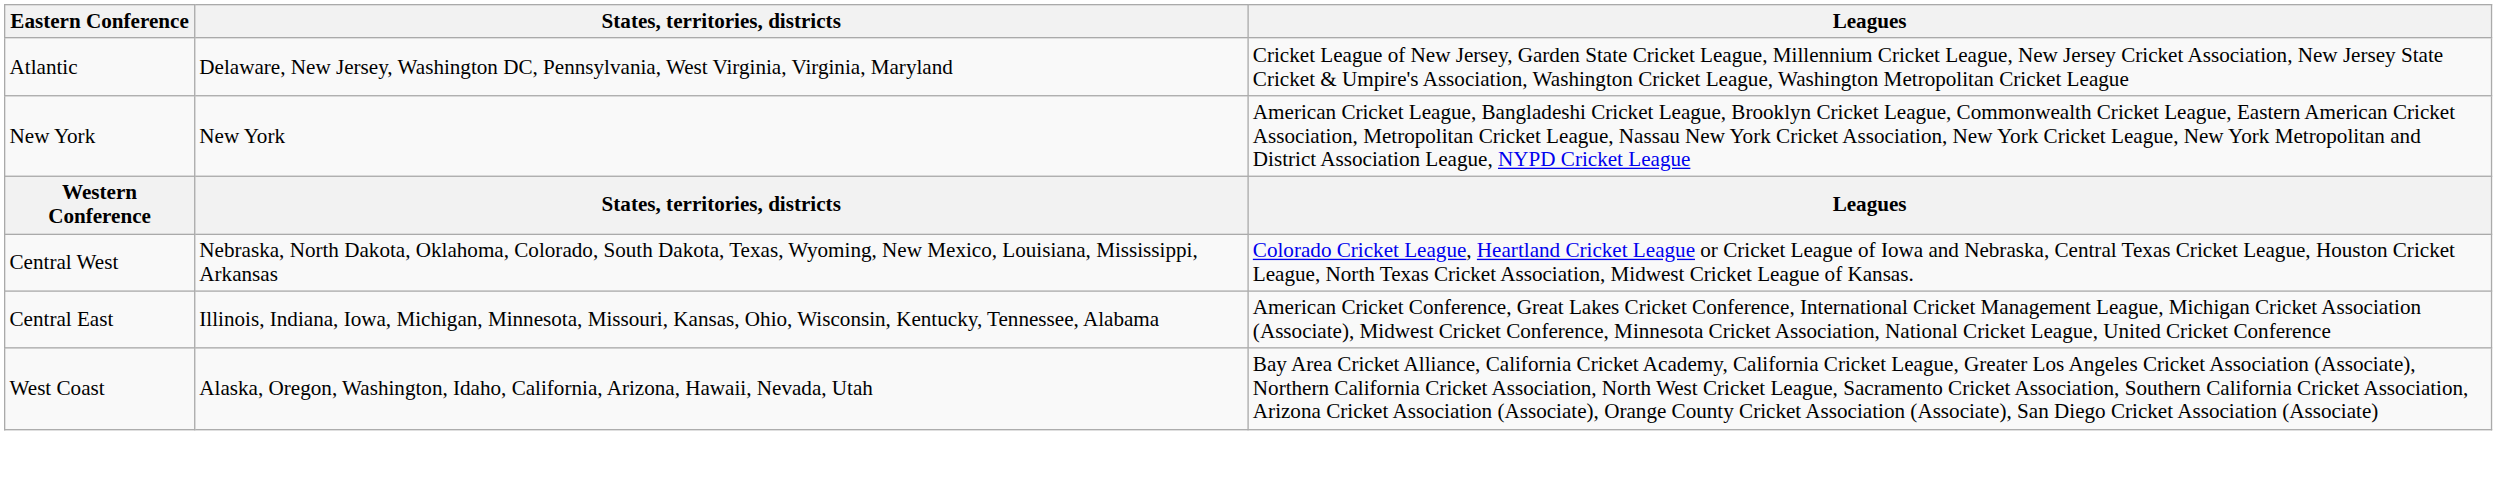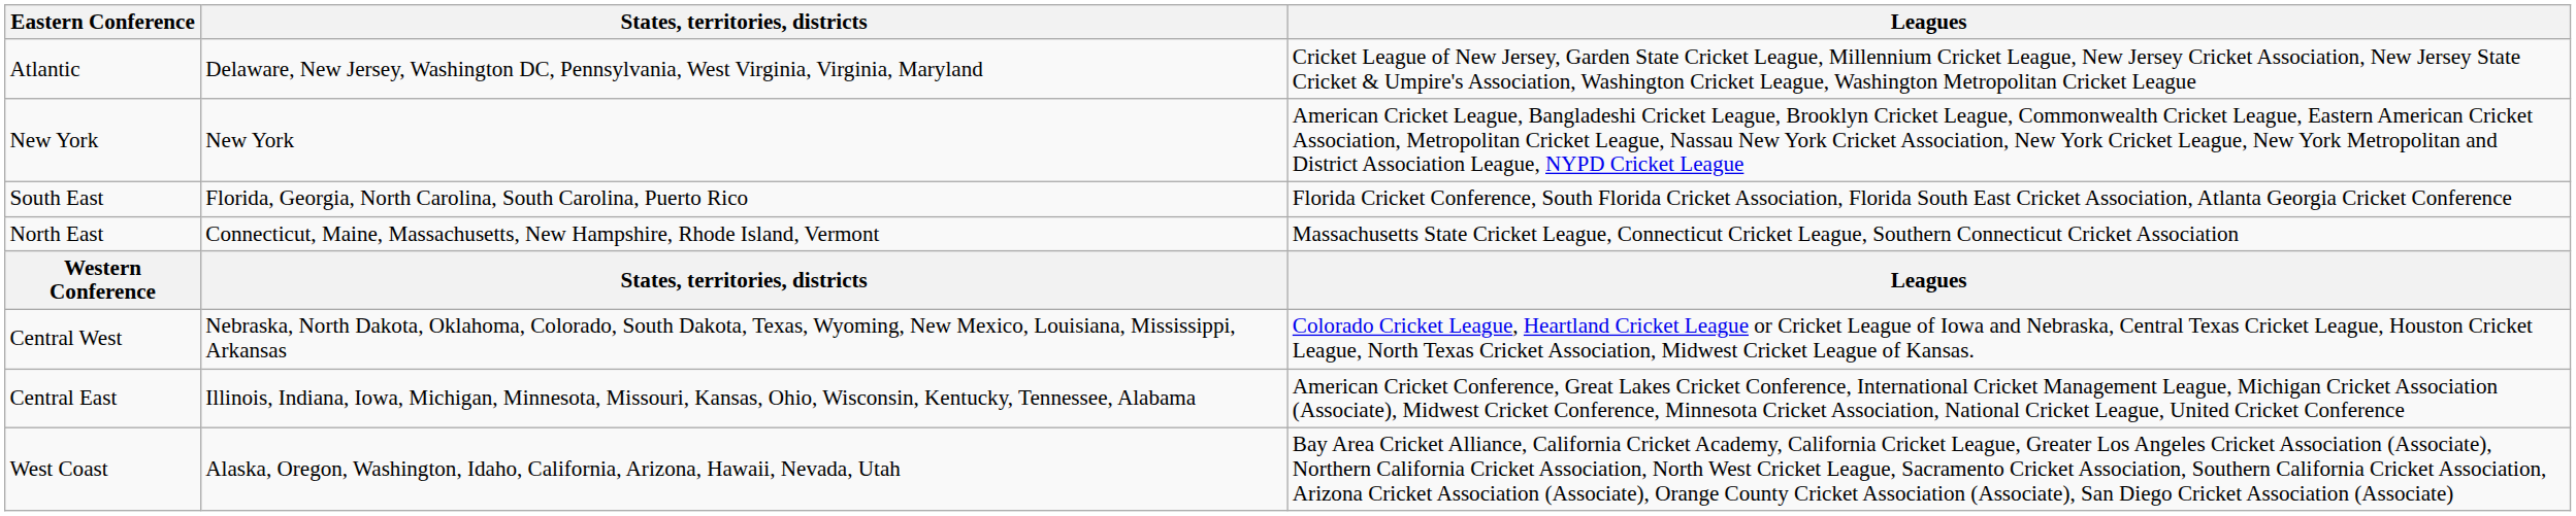+ row: South East | Florida, Georgia, North Carolina, South Carolina, Puerto Rico | Florida Cricket Conference, South Florida Cricket Association, Florida South East Cricket Association, Atlanta Georgia Cricket Conference
+ row: North East | Connecticut, Maine, Massachusetts, New Hampshire, Rhode Island, Vermont | Massachusetts State Cricket League, Connecticut Cricket League, Southern Connecticut Cricket Association
